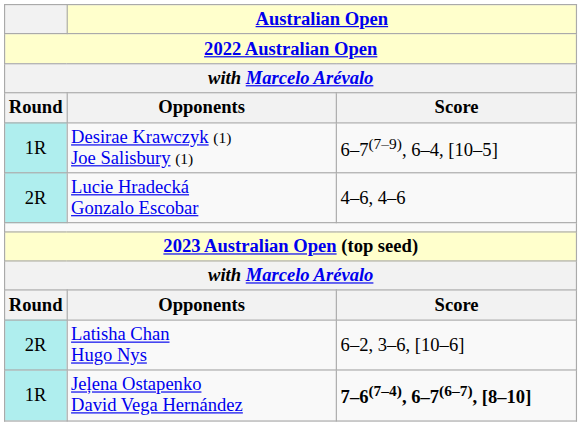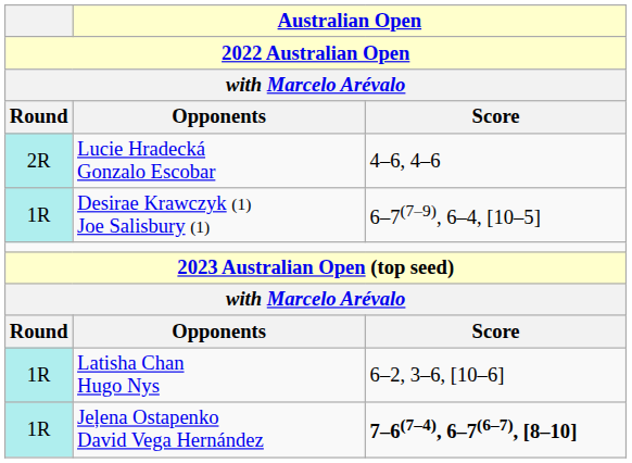rows swapped: Desirae Krawczyk (1) Joe Salisbury (1) <-> Lucie Hradecká Gonzalo Escobar
Latisha Chan Hugo Nys | Round: 2R -> 1R
